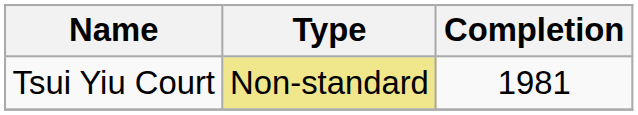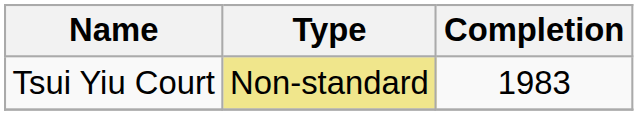Tsui Yiu Court | Completion: 1981 -> 1983
